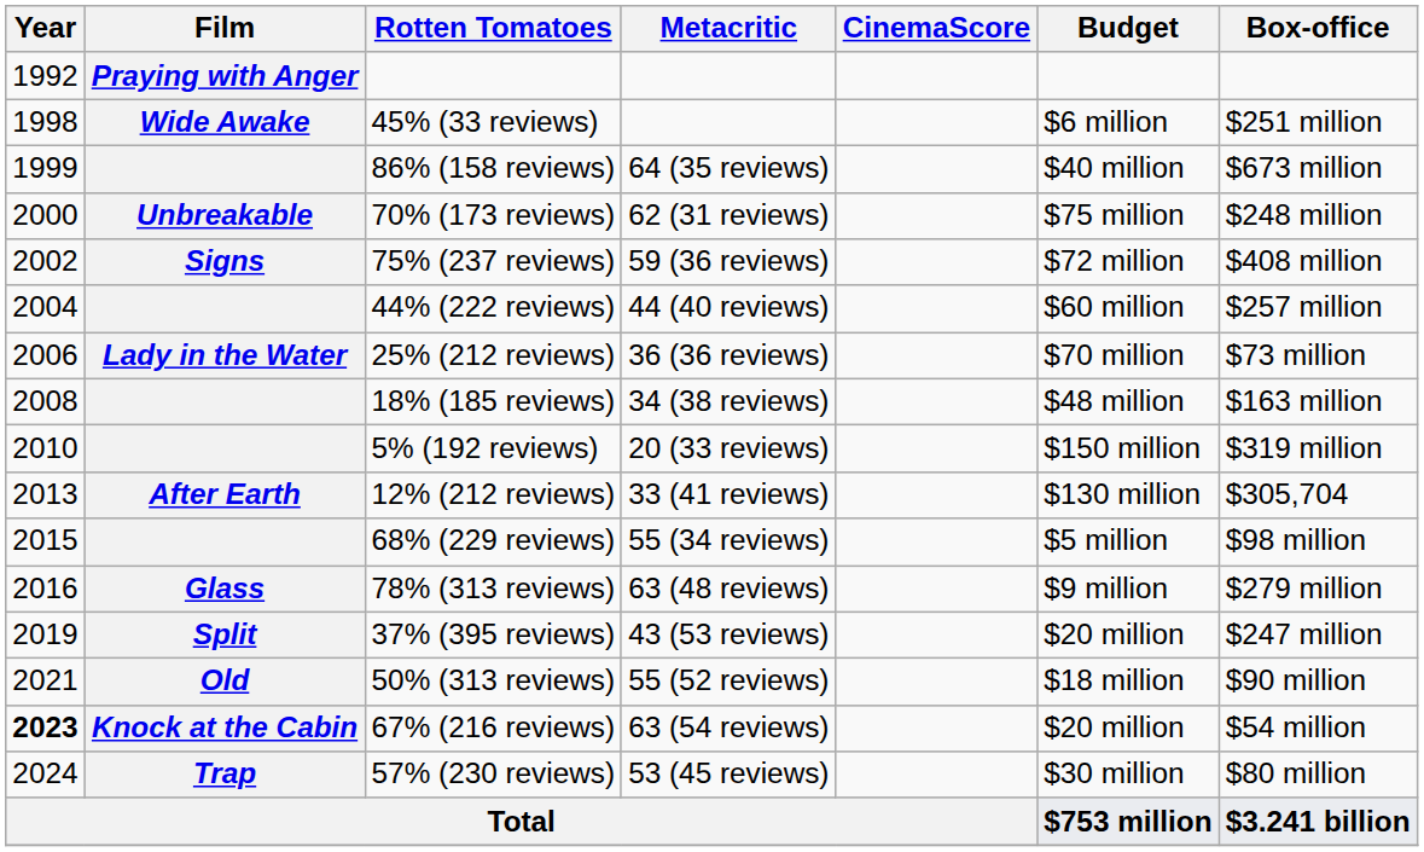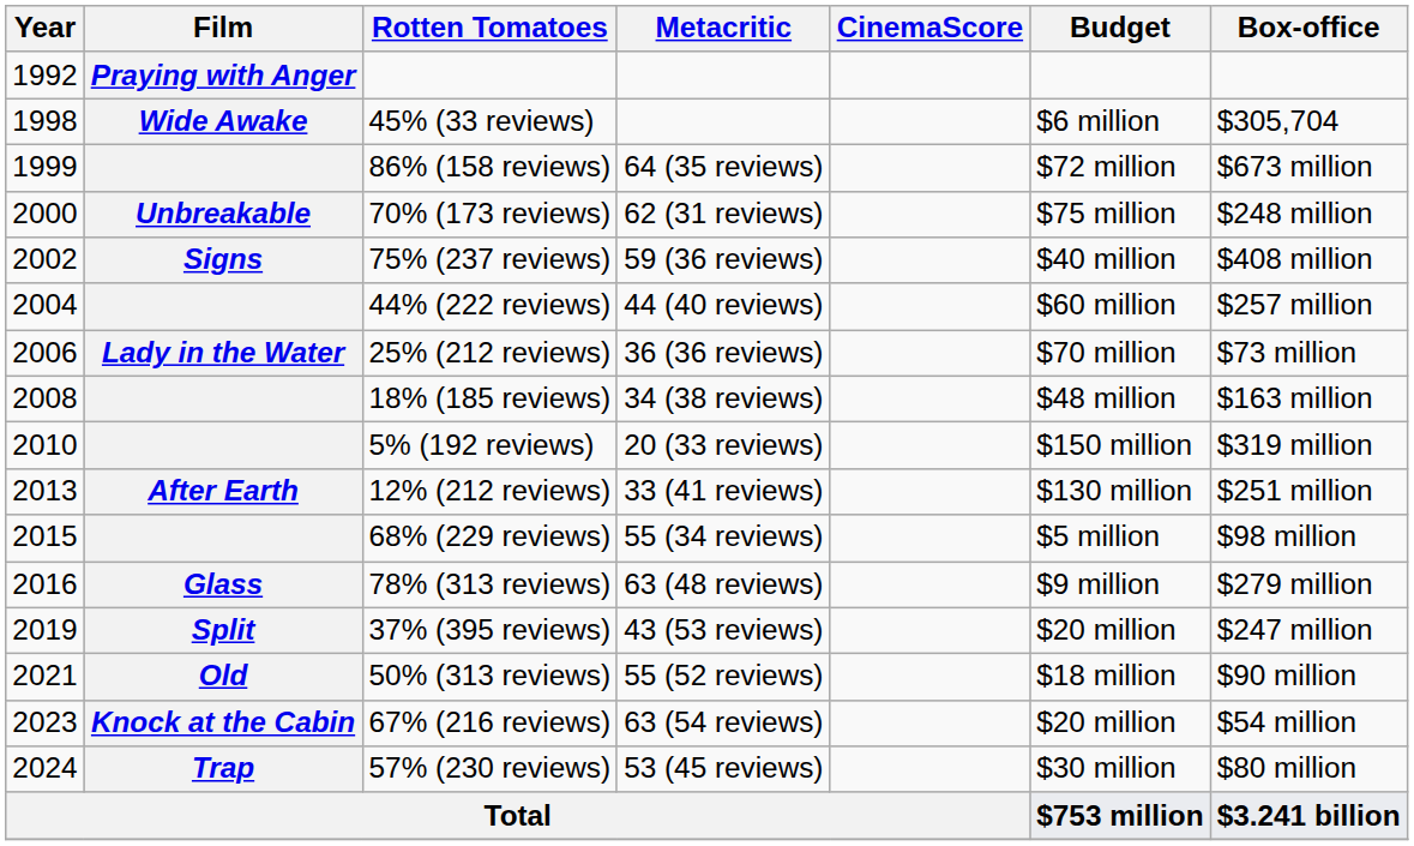45% (33 reviews) | Box-office: $251 million -> $305,704
86% (158 reviews) | Budget: $40 million -> $72 million
75% (237 reviews) | Budget: $72 million -> $40 million
12% (212 reviews) | Box-office: $305,704 -> $251 million
67% (216 reviews) | Year: bold -> normal
